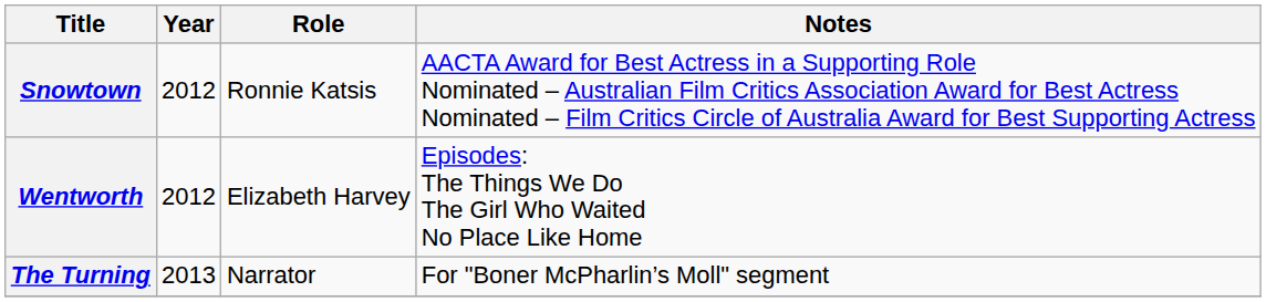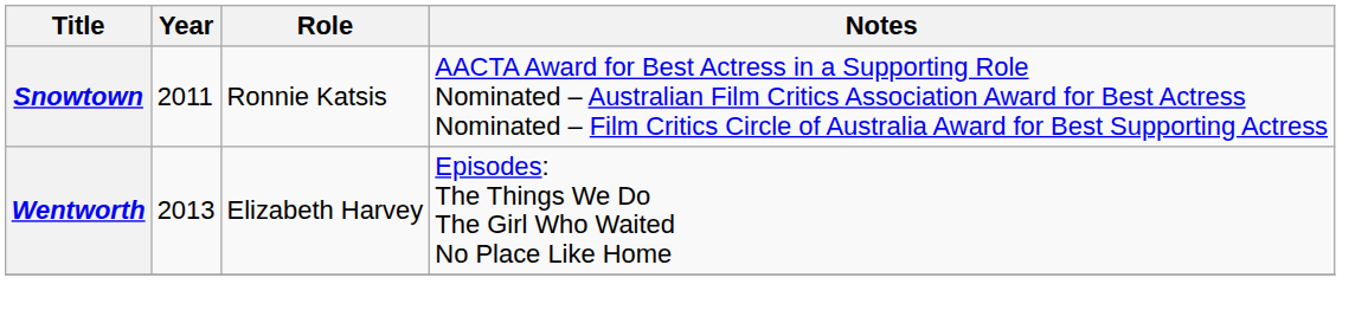Snowtown | Year: 2012 -> 2011
Wentworth | Year: 2012 -> 2013
- row: The Turning | 2013 | Narrator | For "Boner McPharlin’s Moll" segment
